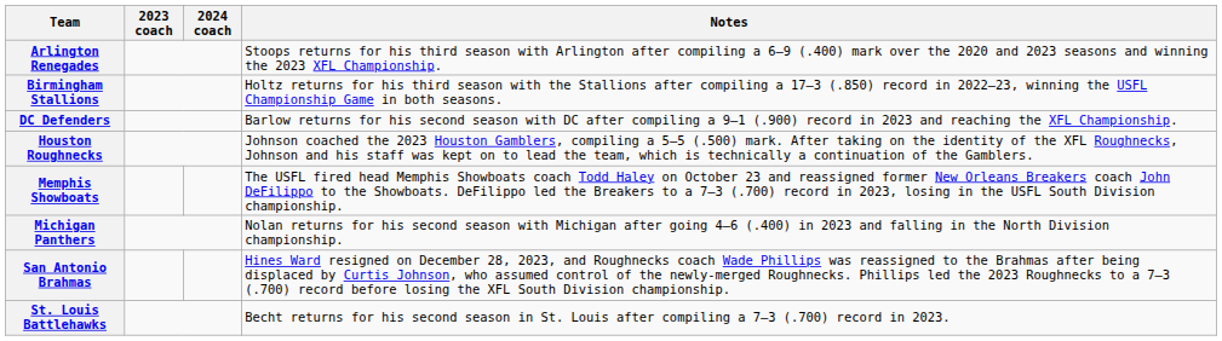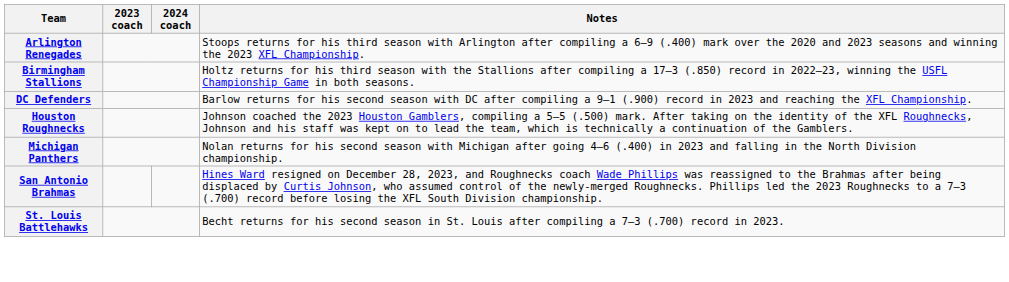- row: Memphis Showboats | The USFL fired head Memphis Showboats coach Todd Haley on October 23 and reassigned former New Orleans Breakers coach John DeFilippo to the Showboats. DeFilippo led the Breakers to a 7–3 (.700) record in 2023, losing in the USFL South Division championship.
